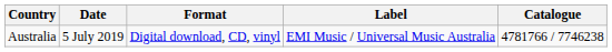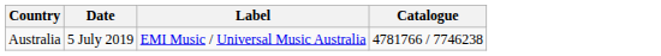- column: Format | Digital download, CD, vinyl
